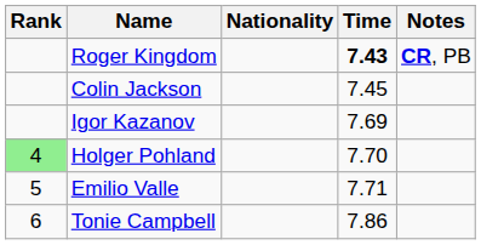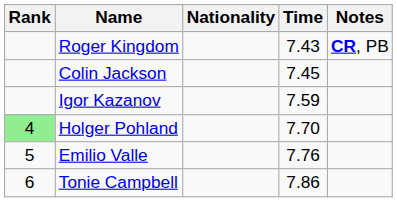Roger Kingdom | Time: bold -> normal
Igor Kazanov | Time: 7.69 -> 7.59
Emilio Valle | Time: 7.71 -> 7.76
